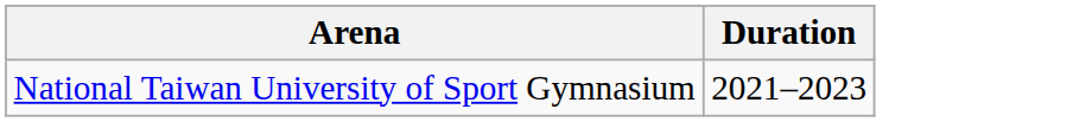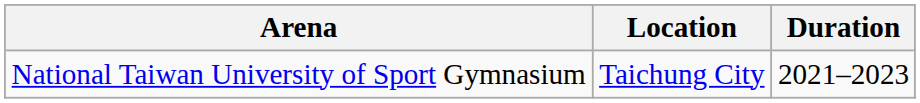+ column: Location | Taichung City
